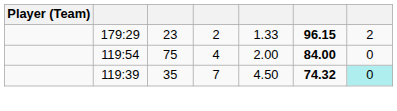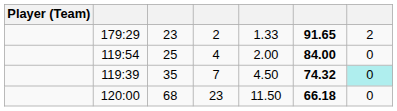179:29 | column 6: 96.15 -> 91.65
119:54 | column 3: 75 -> 25
+ row: 120:00 | 68 | 23 | 11.50 | 66.18 | 0
